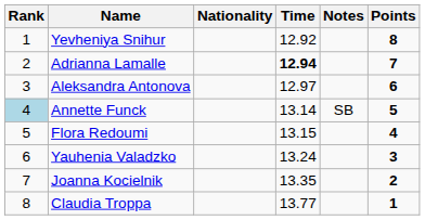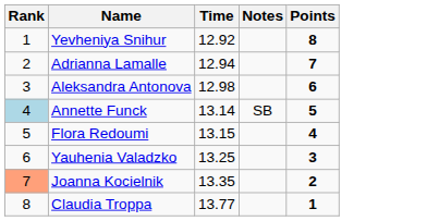- column: Nationality
Adrianna Lamalle | Time: bold -> normal
Aleksandra Antonova | Time: 12.97 -> 12.98
Yauhenia Valadzko | Time: 13.24 -> 13.25
Joanna Kocielnik | Rank: no background -> lightsalmon background
